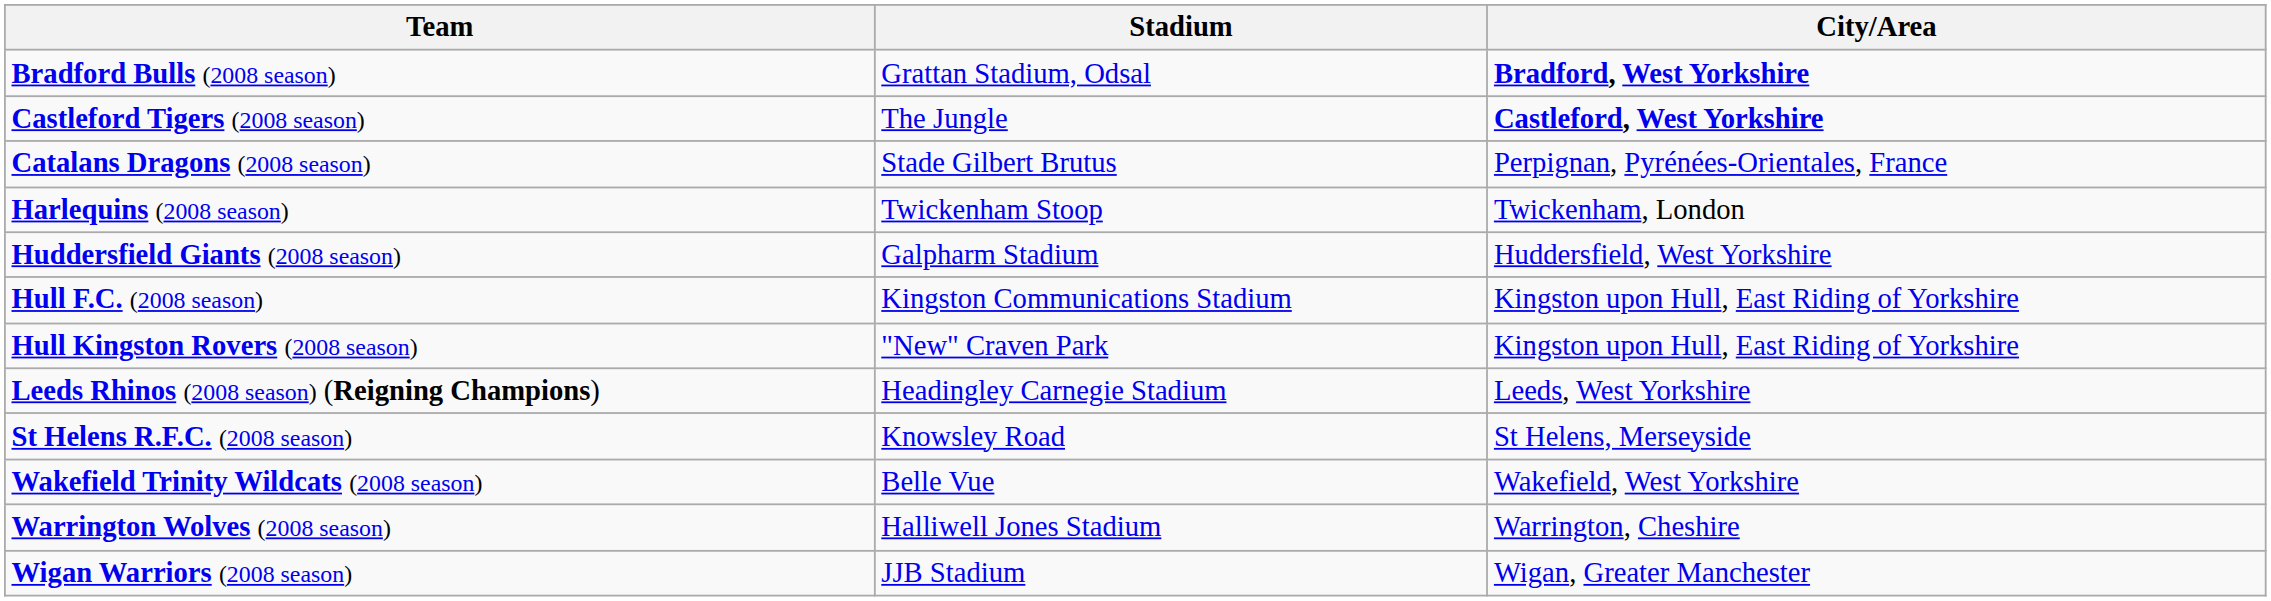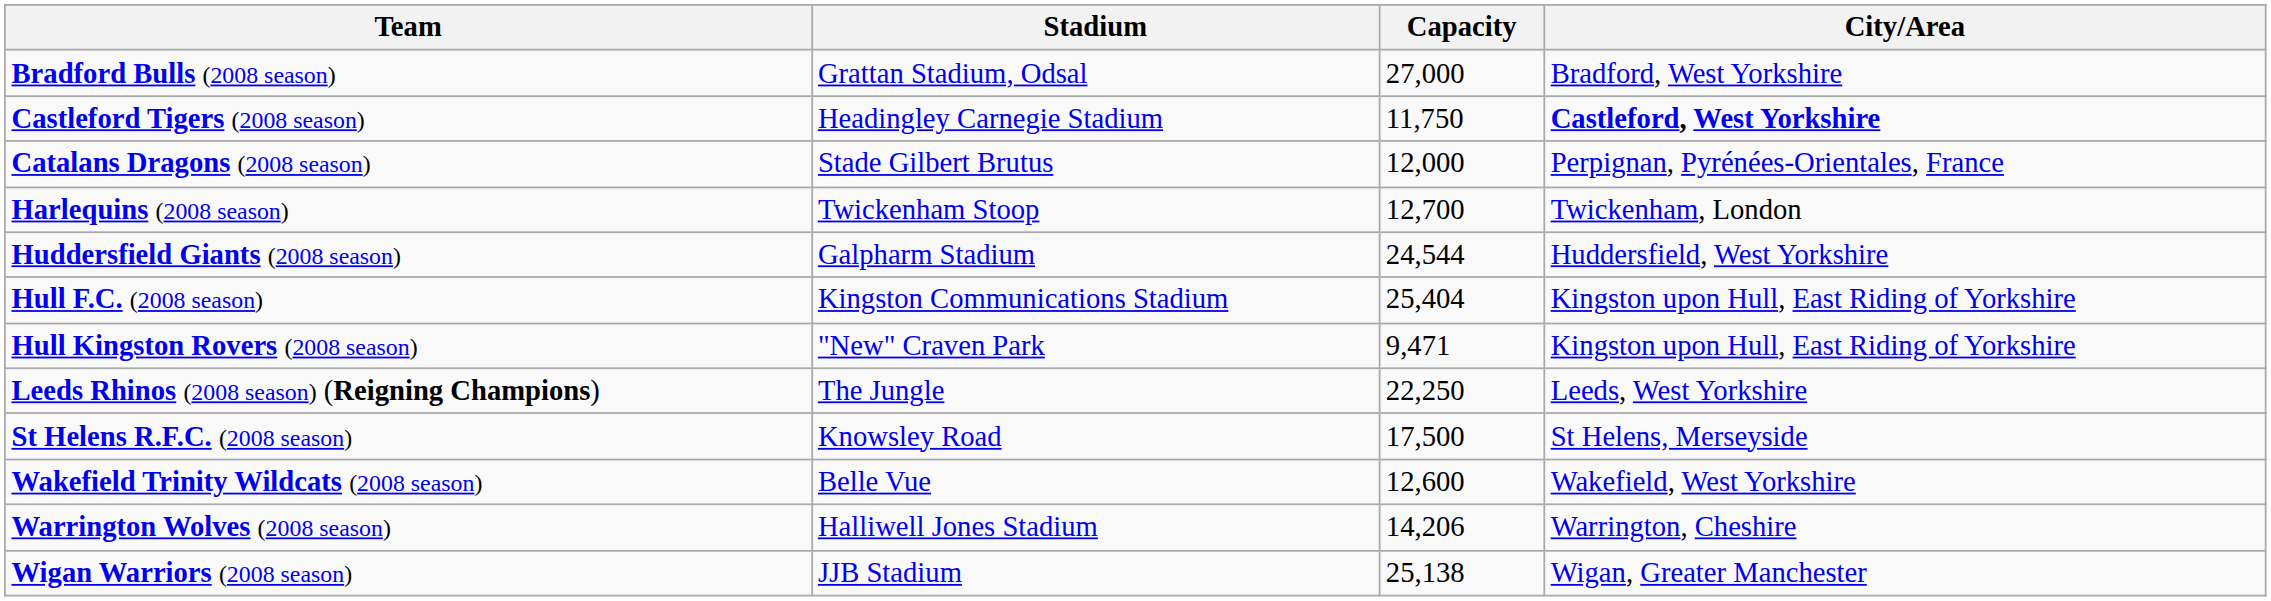+ column: Capacity | 27,000 | 11,750 | 12,000 | 12,700 | 24,544 | 25,404 | 9,471 | 22,250 | 17,500 | 12,600 | 14,206 | 25,138
Bradford Bulls (2008 season) | City/Area: bold -> normal
Castleford Tigers (2008 season) | Stadium: The Jungle -> Headingley Carnegie Stadium
Leeds Rhinos (2008 season) (Reigning Champions) | Stadium: Headingley Carnegie Stadium -> The Jungle
